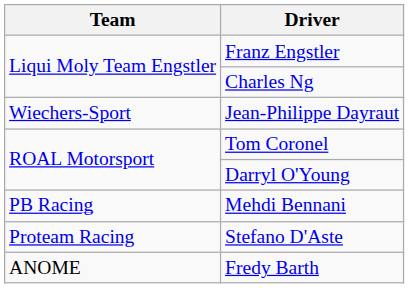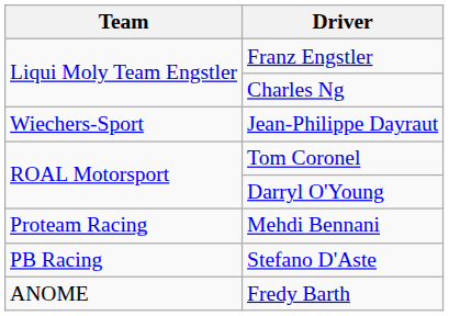Mehdi Bennani | Team: PB Racing -> Proteam Racing
Stefano D'Aste | Team: Proteam Racing -> PB Racing
